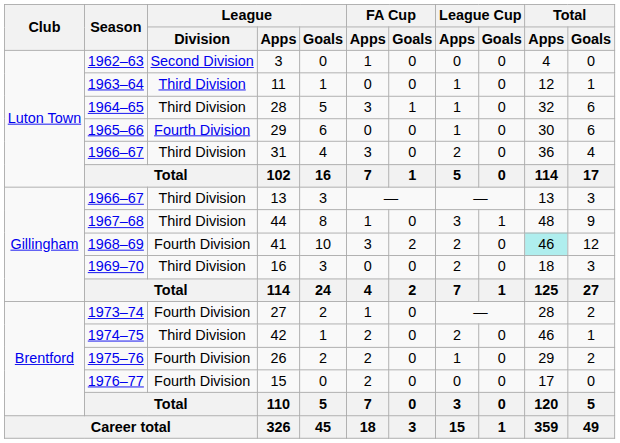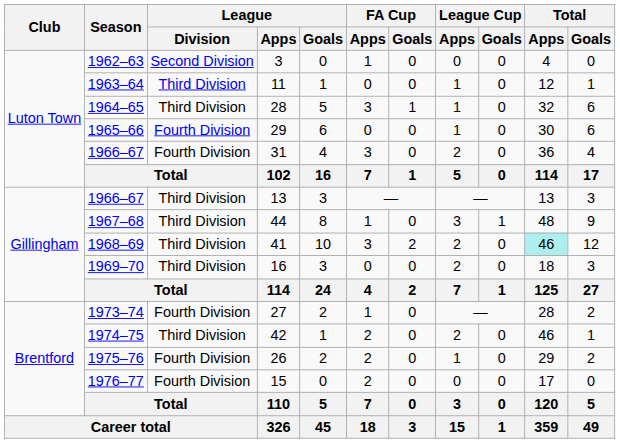31 | League / Division: Third Division -> Fourth Division
41 | League / Division: Fourth Division -> Third Division
